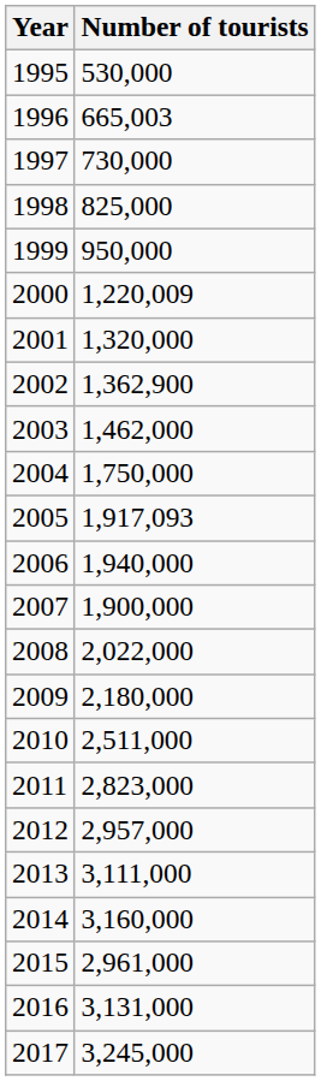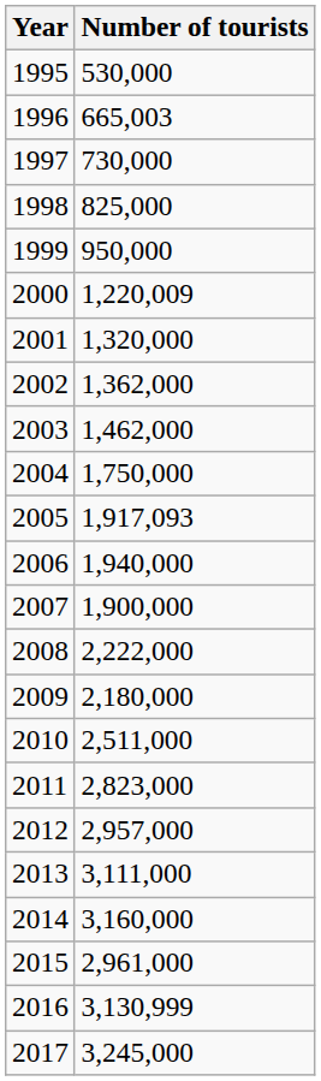2002 | Number of tourists: 1,362,900 -> 1,362,000
2008 | Number of tourists: 2,022,000 -> 2,222,000
2016 | Number of tourists: 3,131,000 -> 3,130,999
